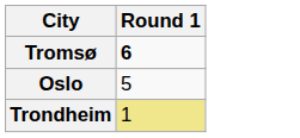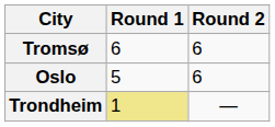+ column: Round 2 | 6 | 6 | —
Tromsø | Round 1: bold -> normal
